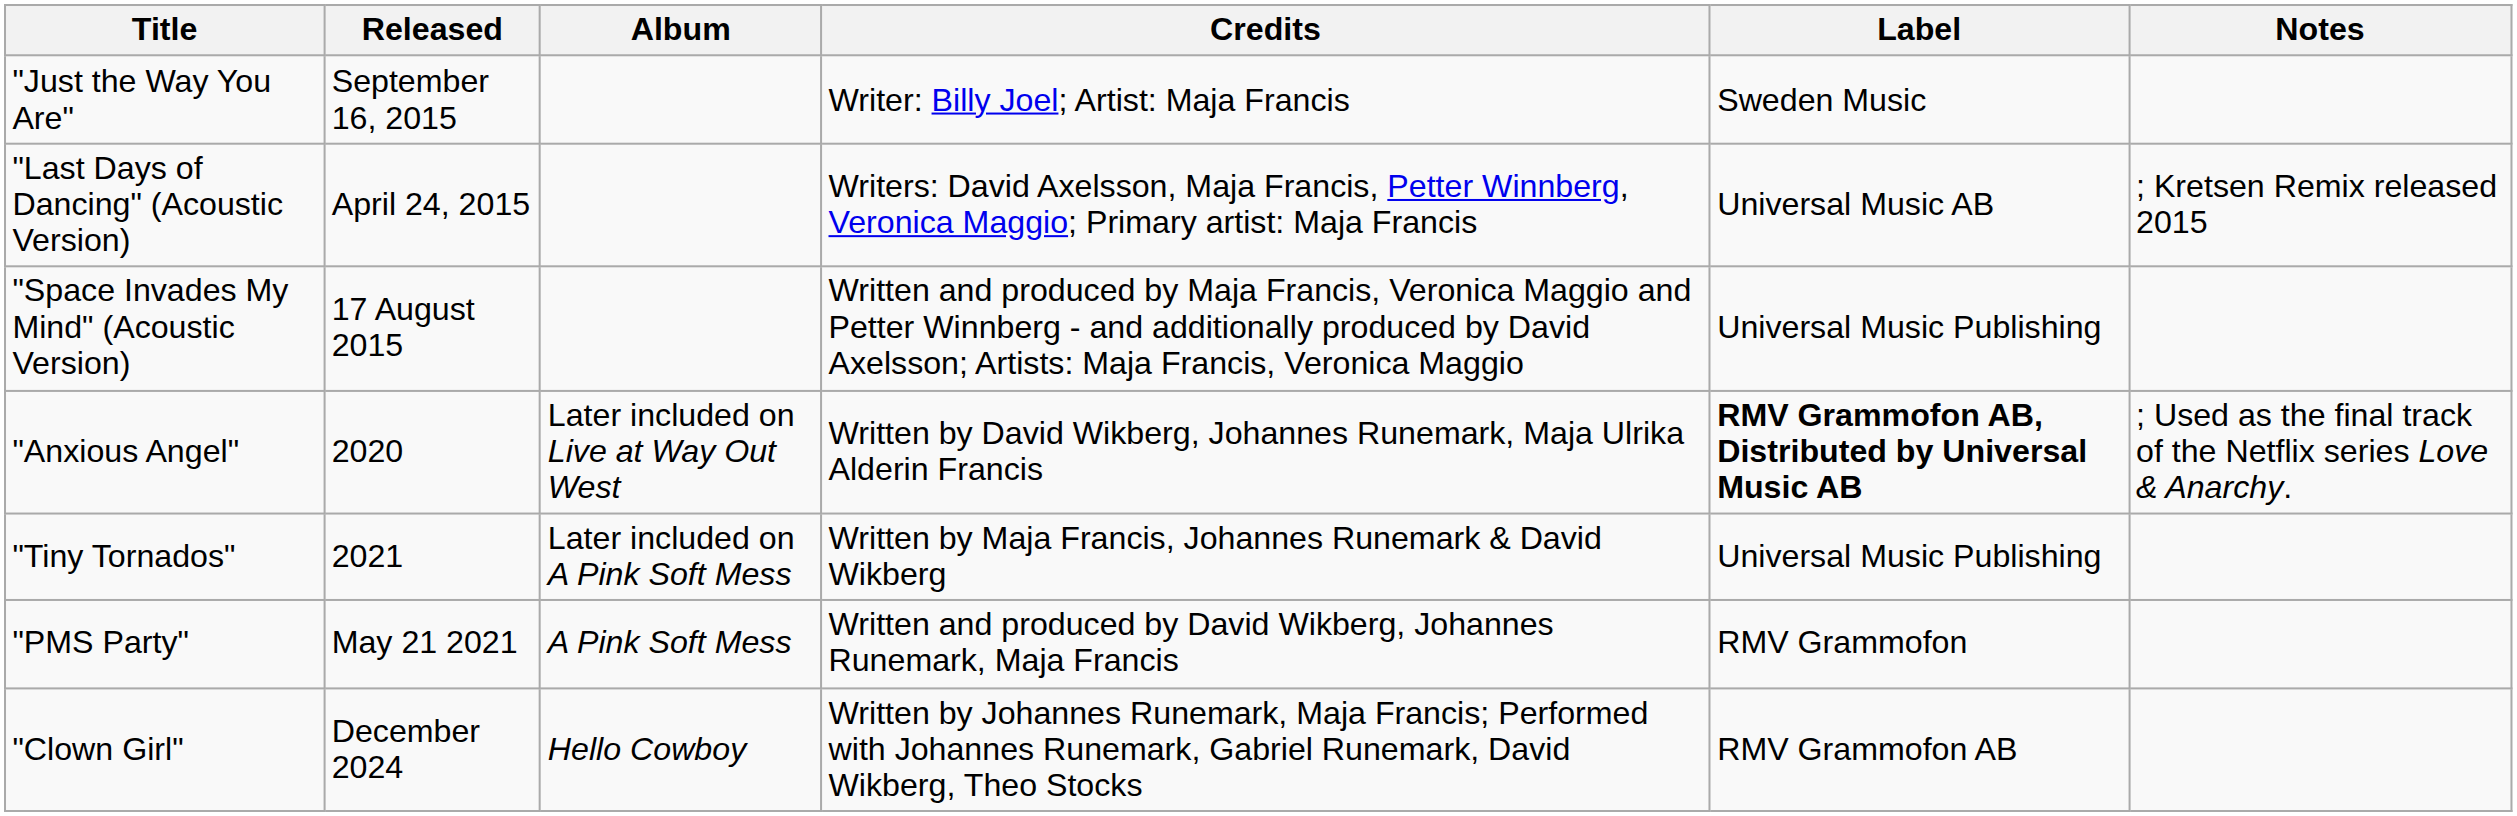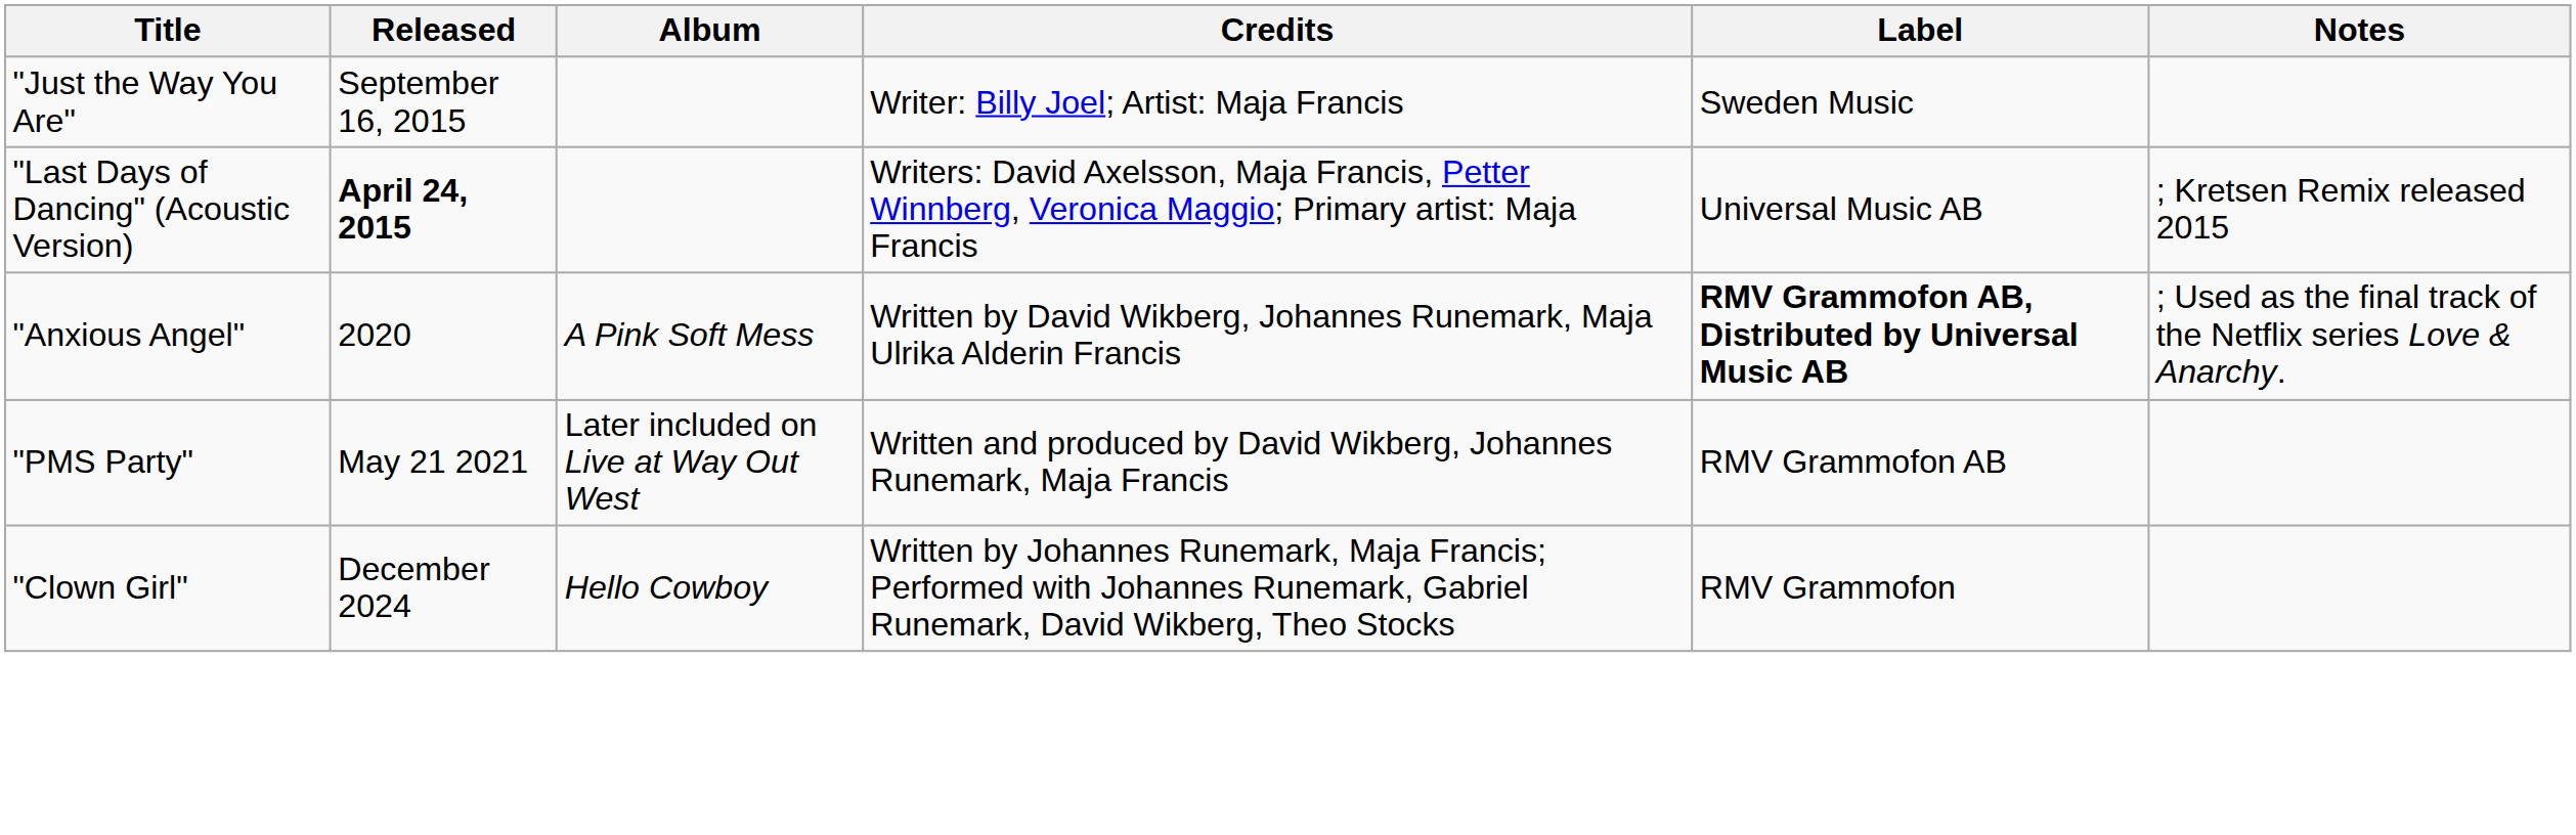"Last Days of Dancing" (Acoustic Version) | Released: normal -> bold
- row: "Space Invades My Mind" (Acoustic Version) | 17 August 2015 | Written and produced by Maja Francis, Veronica Maggio and Petter Winnberg - and additionally produced by David Axelsson; Artists: Maja Francis, Veronica Maggio | Universal Music Publishing
"Anxious Angel" | Album: Later included on Live at Way Out West -> A Pink Soft Mess
- row: "Tiny Tornados" | 2021 | Later included on A Pink Soft Mess | Written by Maja Francis, Johannes Runemark & David Wikberg | Universal Music Publishing
"PMS Party" | Album: A Pink Soft Mess -> Later included on Live at Way Out West
"PMS Party" | Label: RMV Grammofon -> RMV Grammofon AB
"Clown Girl" | Label: RMV Grammofon AB -> RMV Grammofon
